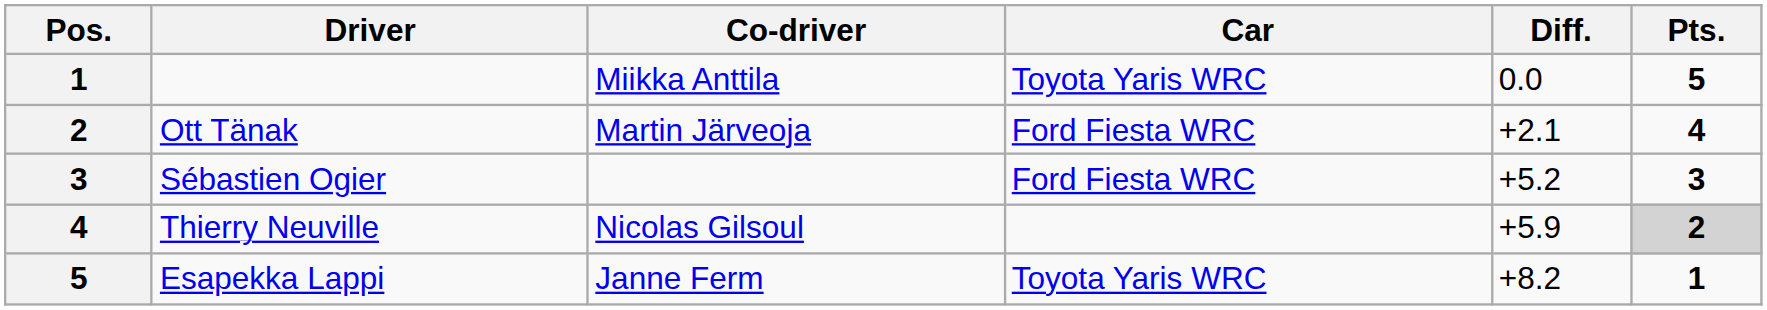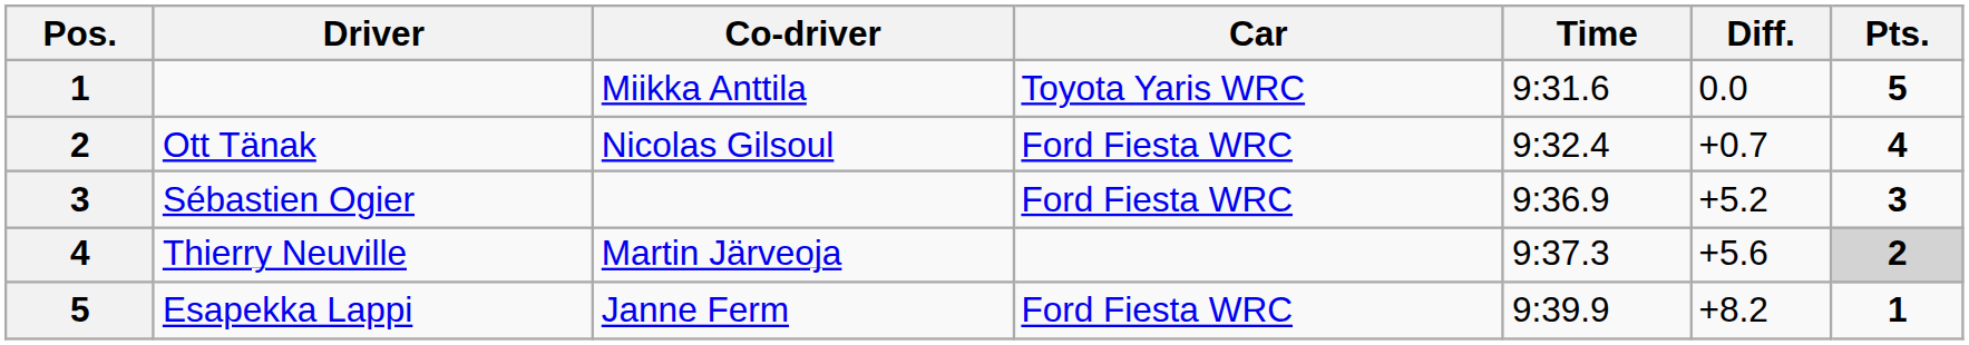+ column: Time | 9:31.6 | 9:32.4 | 9:36.9 | 9:37.3 | 9:39.9
Ott Tänak | Co-driver: Martin Järveoja -> Nicolas Gilsoul
Ott Tänak | Diff.: +2.1 -> +0.7
Thierry Neuville | Co-driver: Nicolas Gilsoul -> Martin Järveoja
Thierry Neuville | Diff.: +5.9 -> +5.6
Esapekka Lappi | Car: Toyota Yaris WRC -> Ford Fiesta WRC
